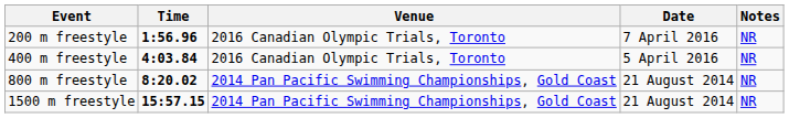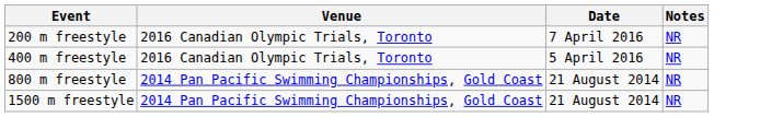- column: Time | 1:56.96 | 4:03.84 | 8:20.02 | 15:57.15
